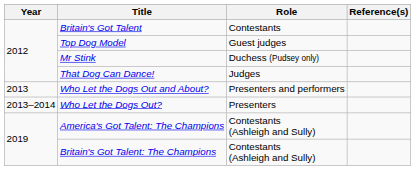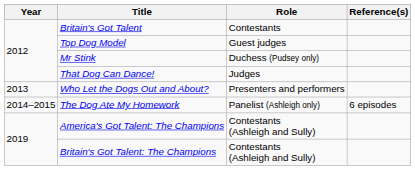- row: 2013–2014 | Who Let the Dogs Out? | Presenters
+ row: 2014–2015 | The Dog Ate My Homework | Panelist (Ashleigh only) | 6 episodes
